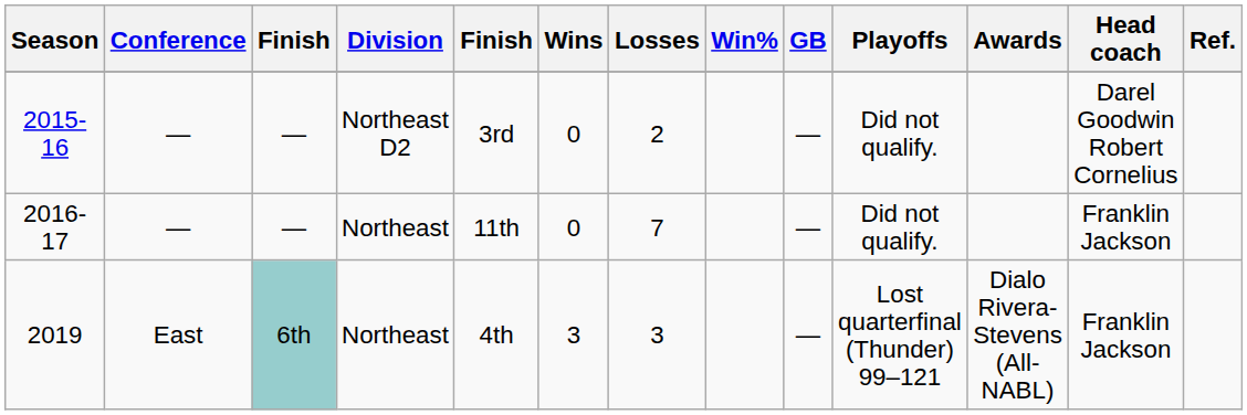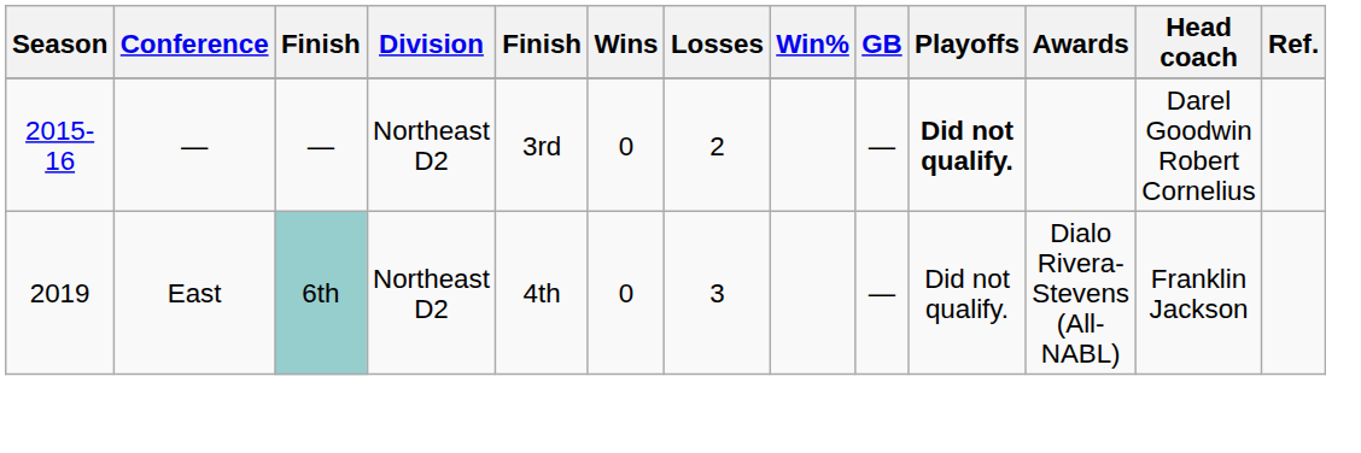2015-16 | Playoffs: normal -> bold
- row: 2016-17 | — | — | Northeast | 11th | 0 | 7 | — | Did not qualify. | Franklin Jackson
2019 | Division: Northeast -> Northeast D2
2019 | Wins: 3 -> 0
2019 | Playoffs: Lost quarterfinal (Thunder) 99–121 -> Did not qualify.
